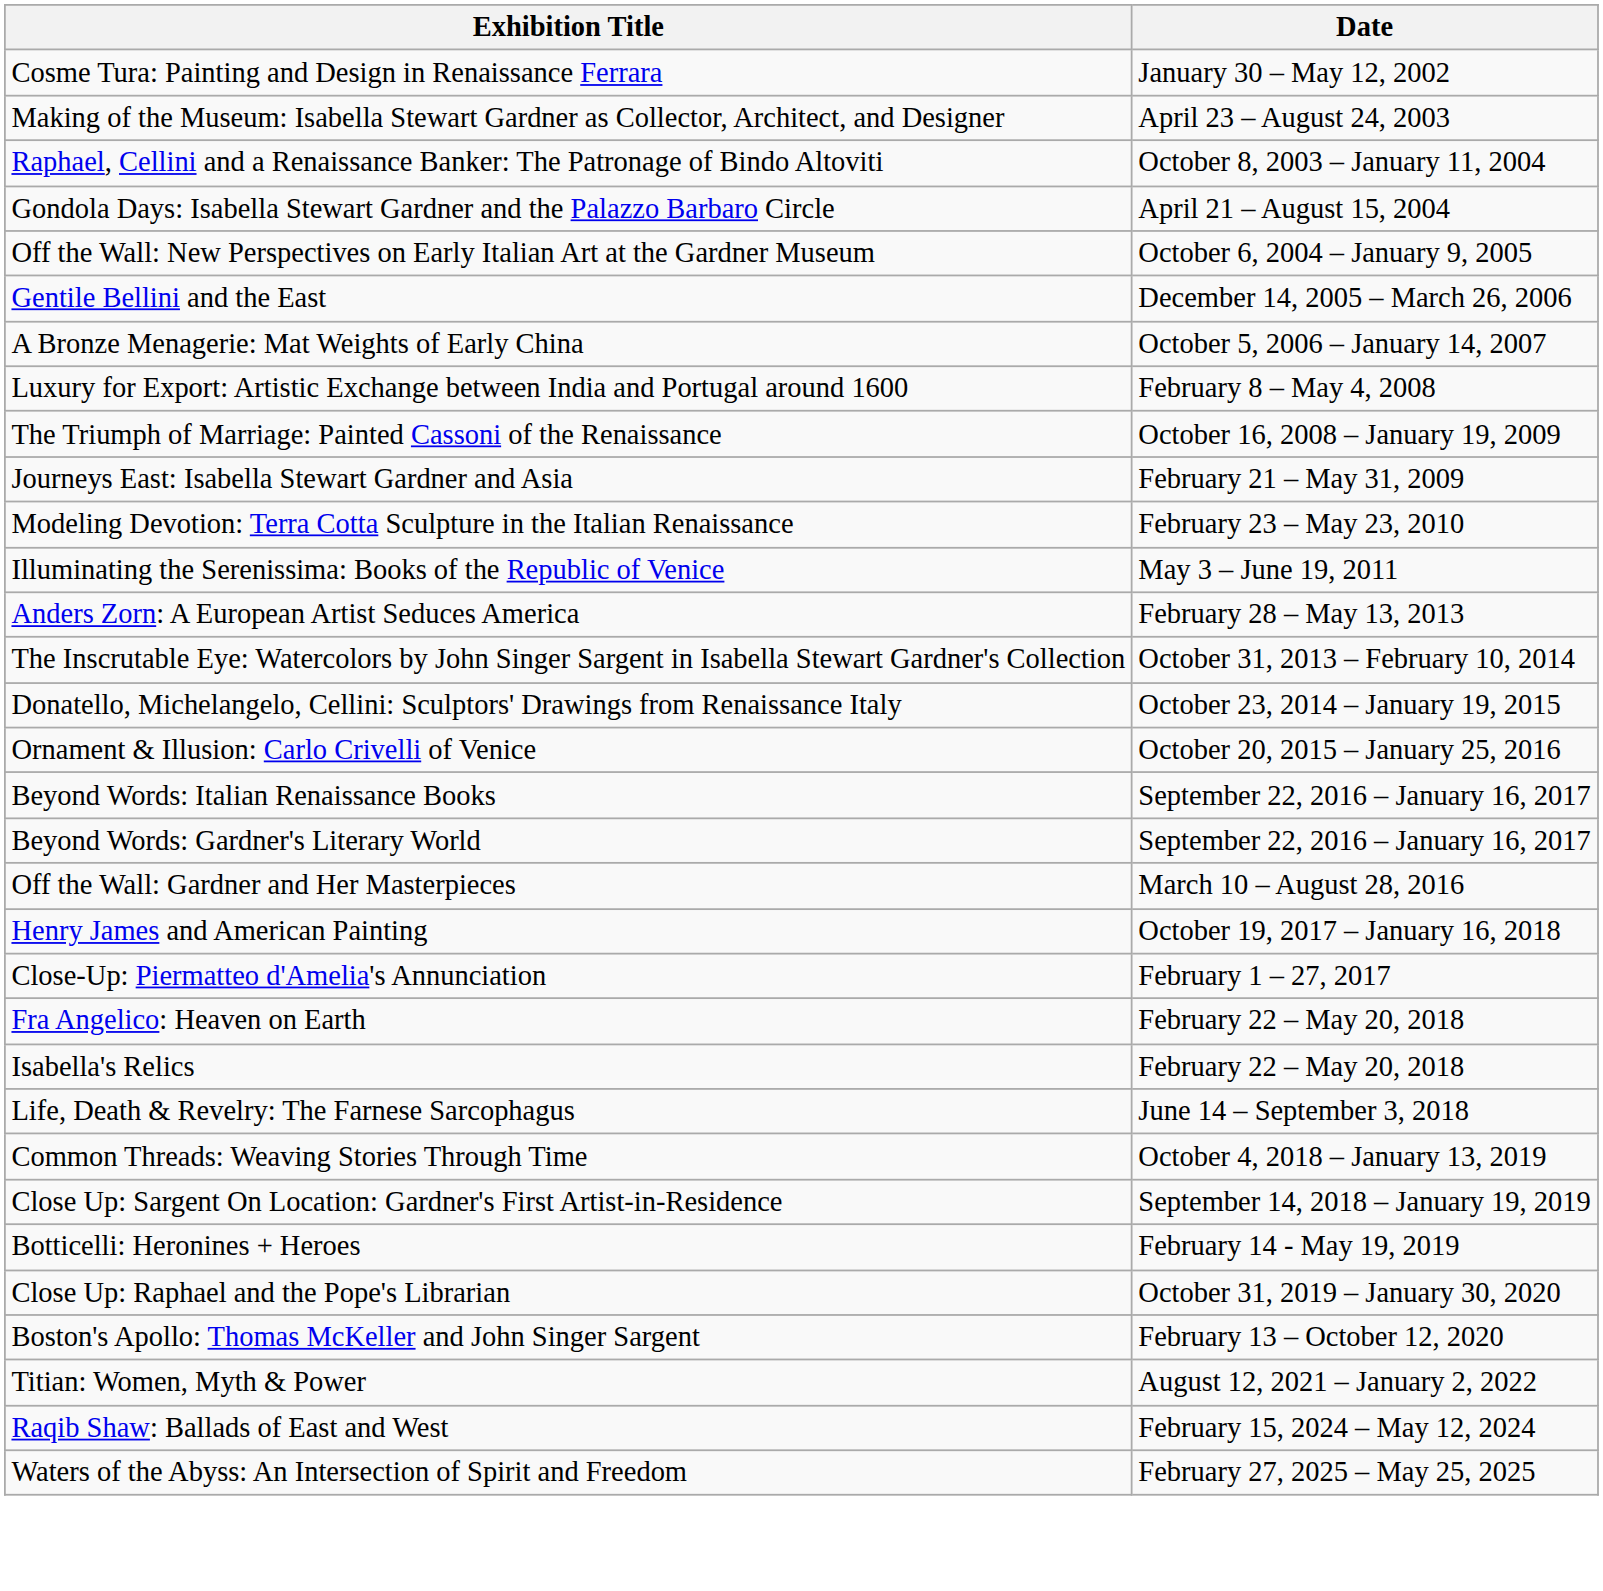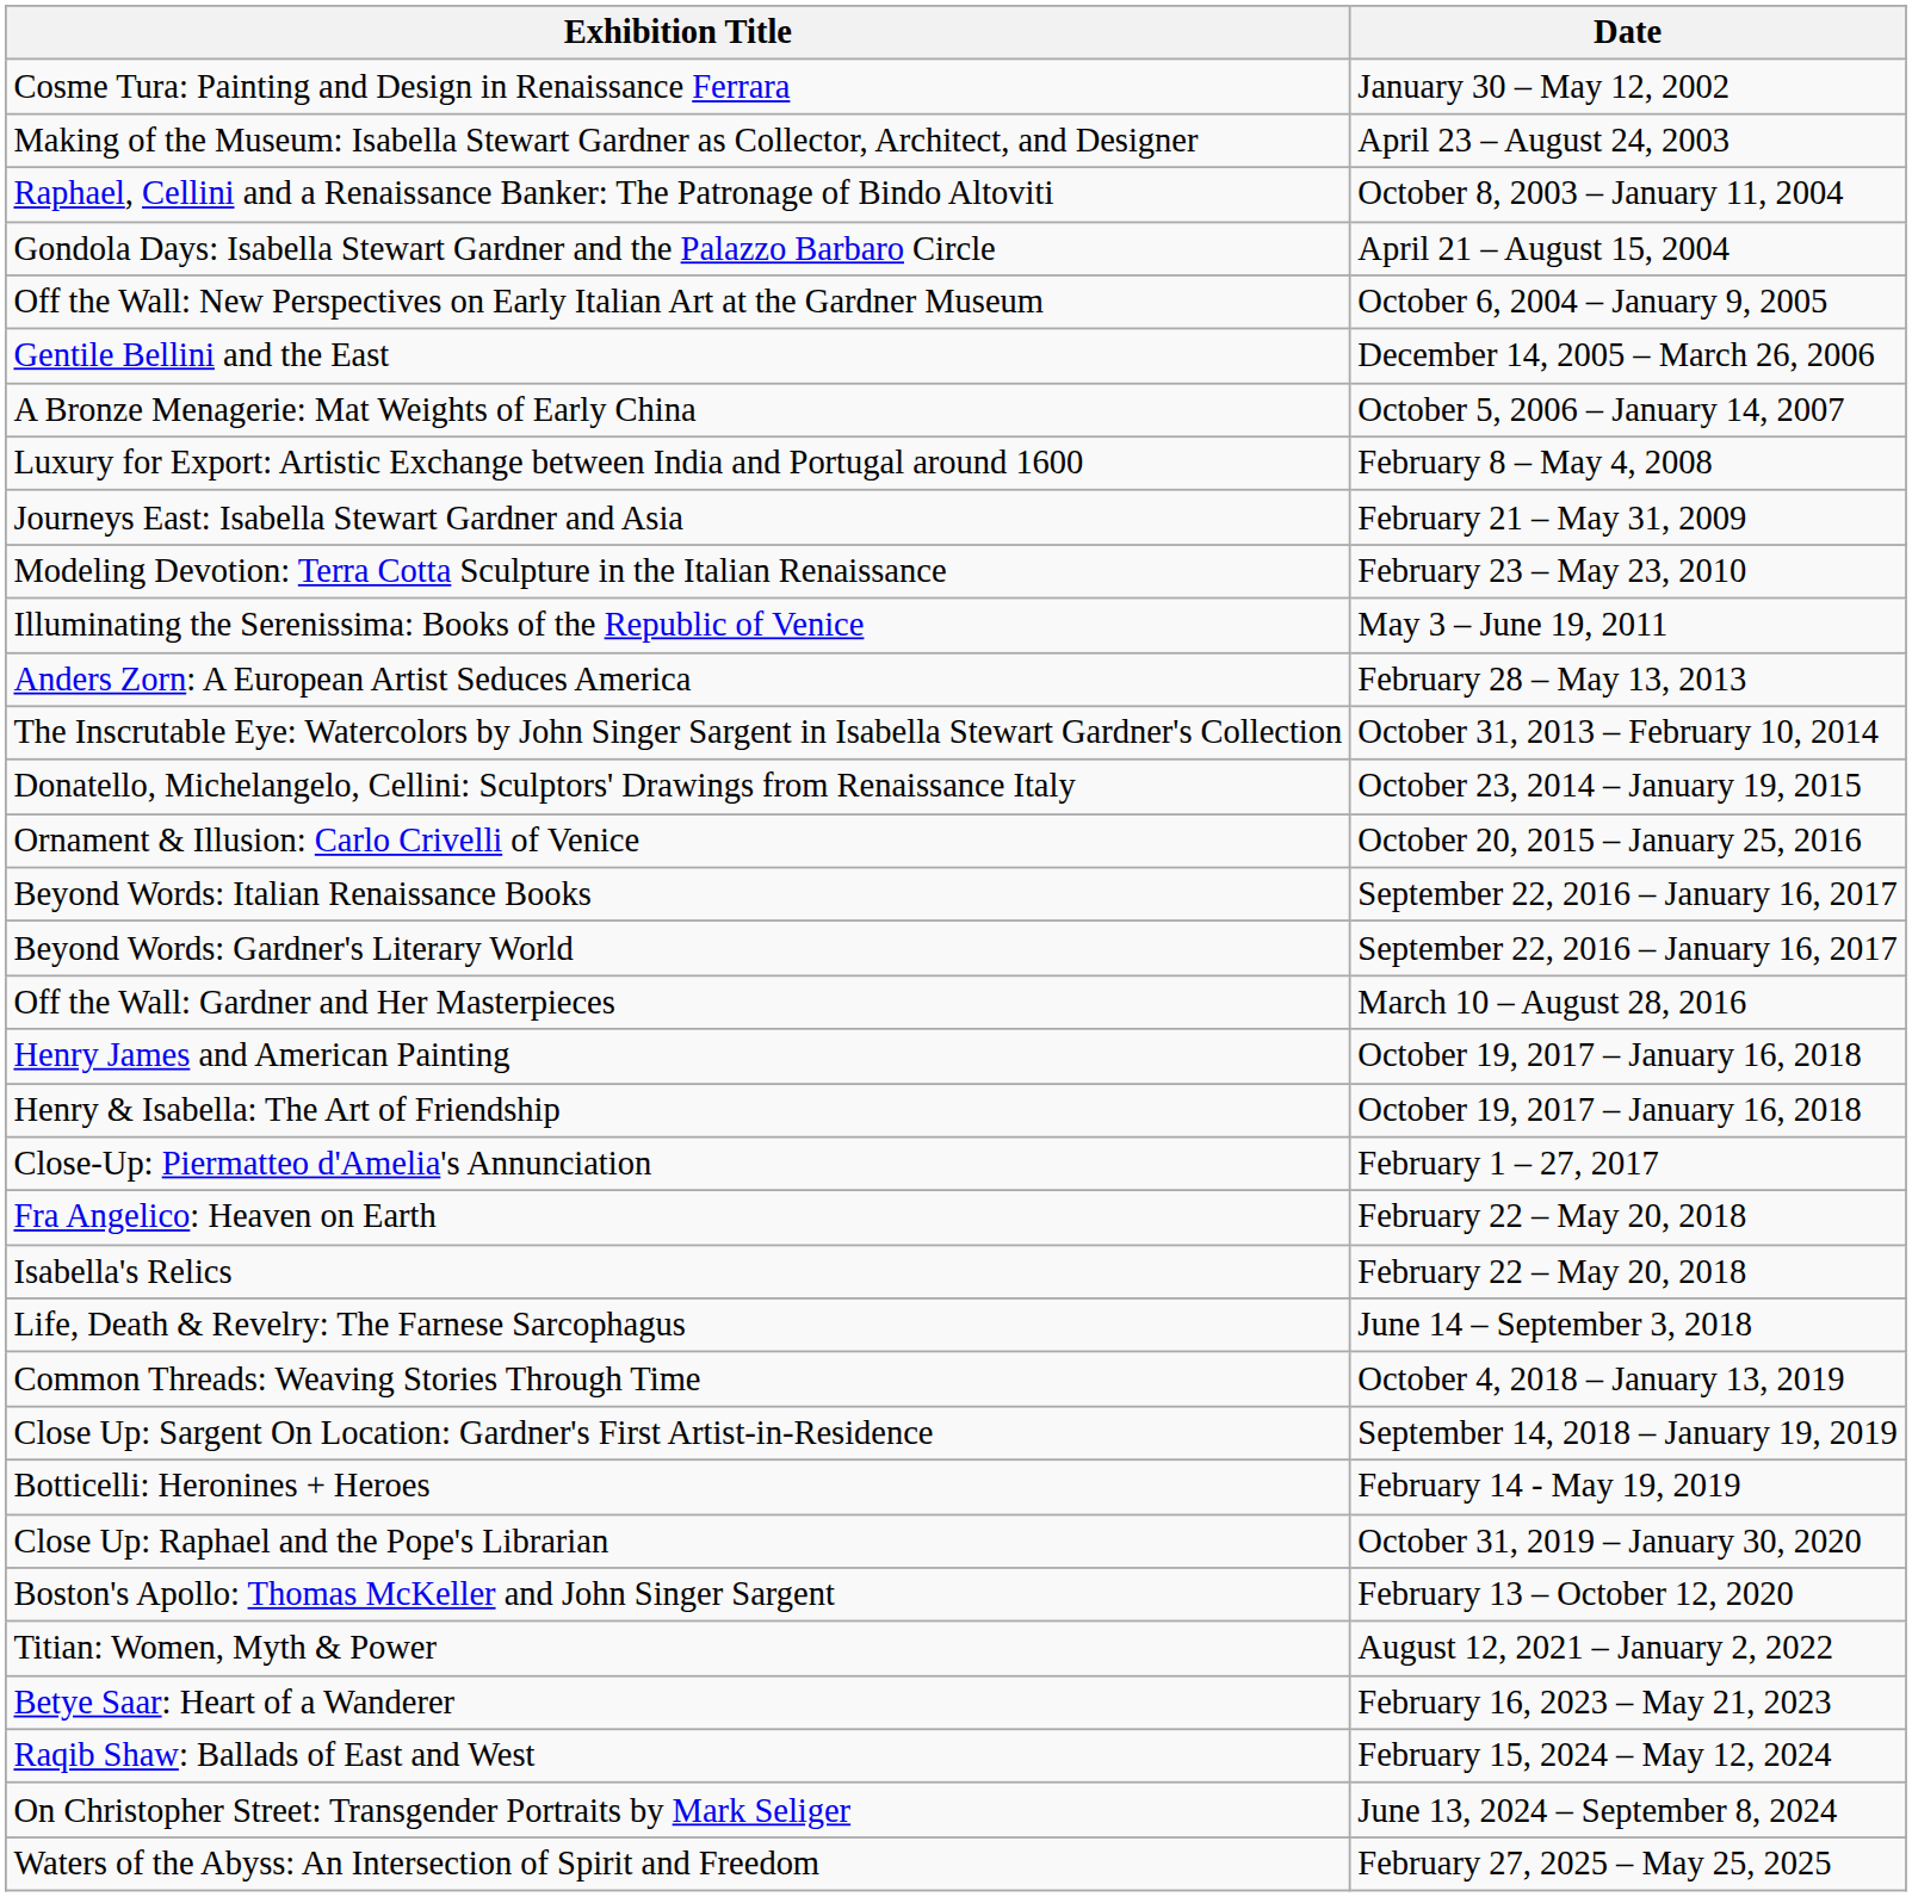- row: The Triumph of Marriage: Painted Cassoni of the Renaissance | October 16, 2008 – January 19, 2009
+ row: Henry & Isabella: The Art of Friendship | October 19, 2017 – January 16, 2018
+ row: Betye Saar: Heart of a Wanderer | February 16, 2023 – May 21, 2023
+ row: On Christopher Street: Transgender Portraits by Mark Seliger | June 13, 2024 – September 8, 2024
